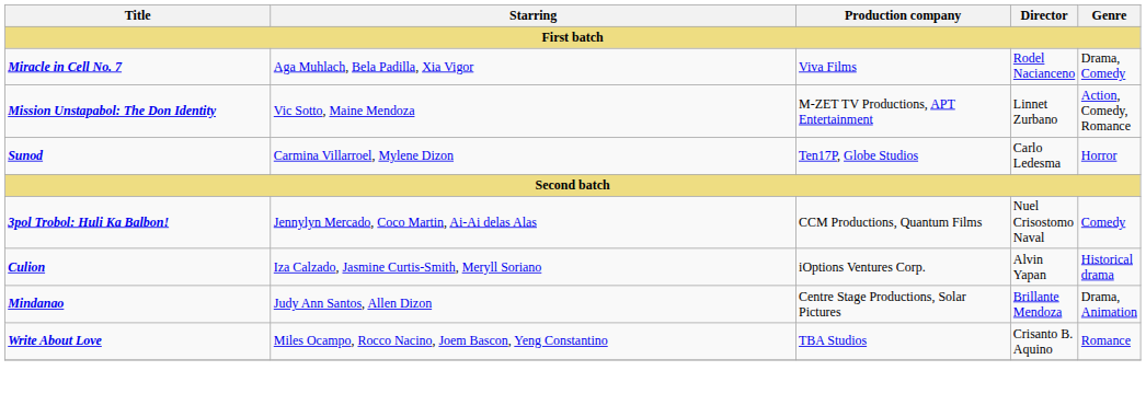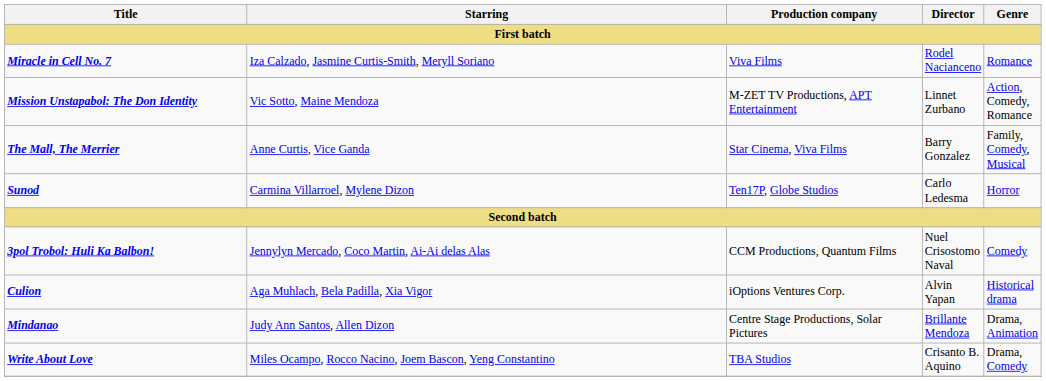Miracle in Cell No. 7 | Starring: Aga Muhlach, Bela Padilla, Xia Vigor -> Iza Calzado, Jasmine Curtis-Smith, Meryll Soriano
Miracle in Cell No. 7 | Genre: Drama, Comedy -> Romance
+ row: The Mall, The Merrier | Anne Curtis, Vice Ganda | Star Cinema, Viva Films | Barry Gonzalez | Family, Comedy, Musical
Culion | Starring: Iza Calzado, Jasmine Curtis-Smith, Meryll Soriano -> Aga Muhlach, Bela Padilla, Xia Vigor
Write About Love | Genre: Romance -> Drama, Comedy
